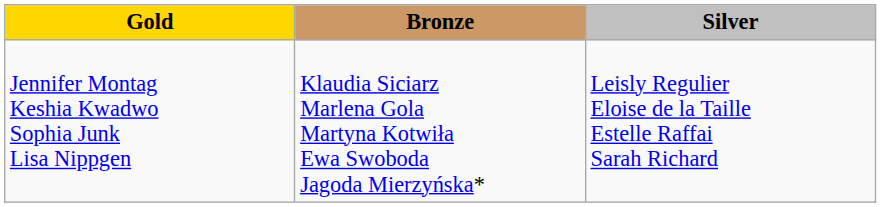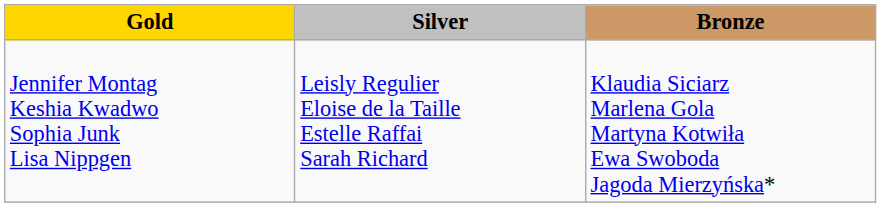columns swapped: Silver <-> Bronze
